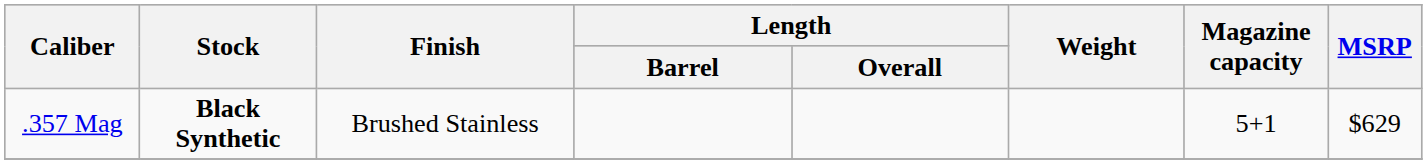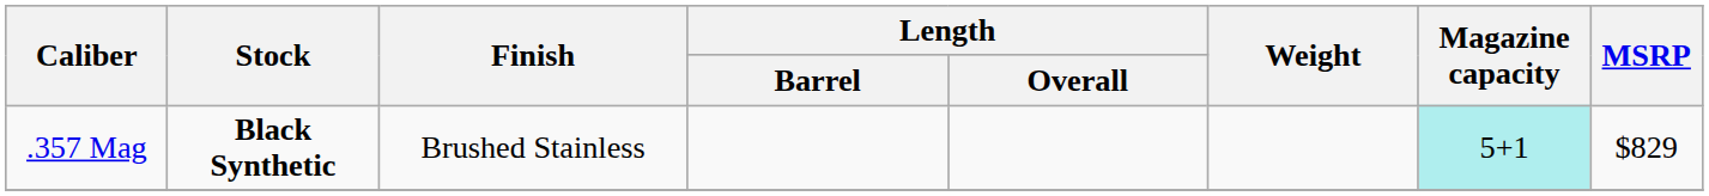.357 Mag | Magazine capacity: no background -> paleturquoise background
.357 Mag | MSRP: $629 -> $829
